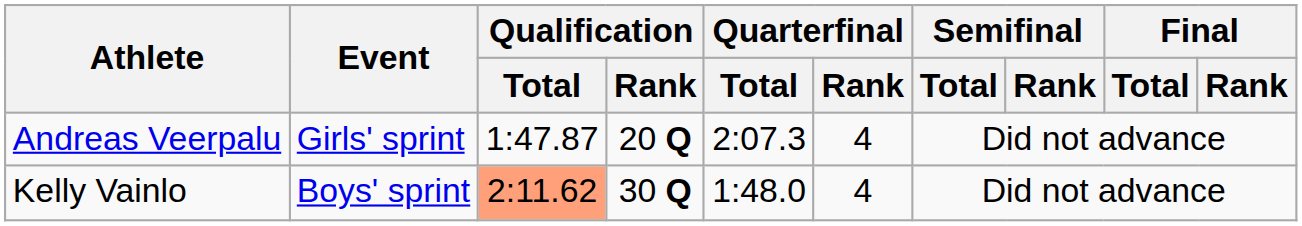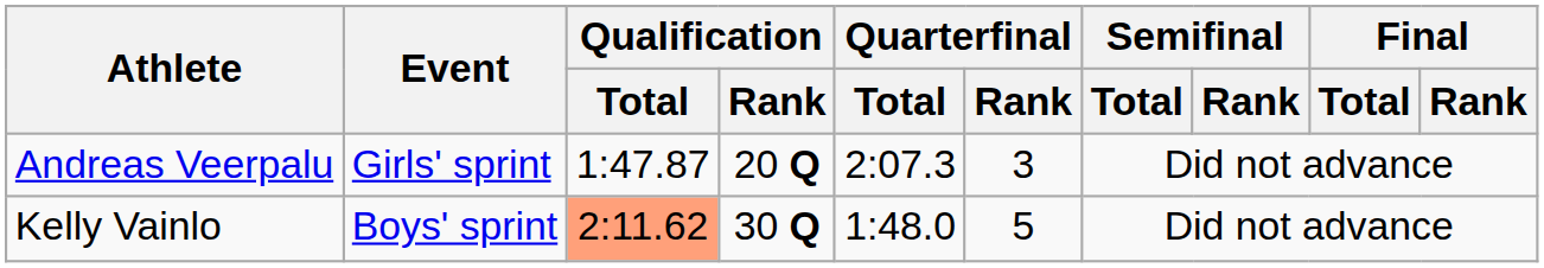Andreas Veerpalu | Quarterfinal / Rank: 4 -> 3
Kelly Vainlo | Quarterfinal / Rank: 4 -> 5
